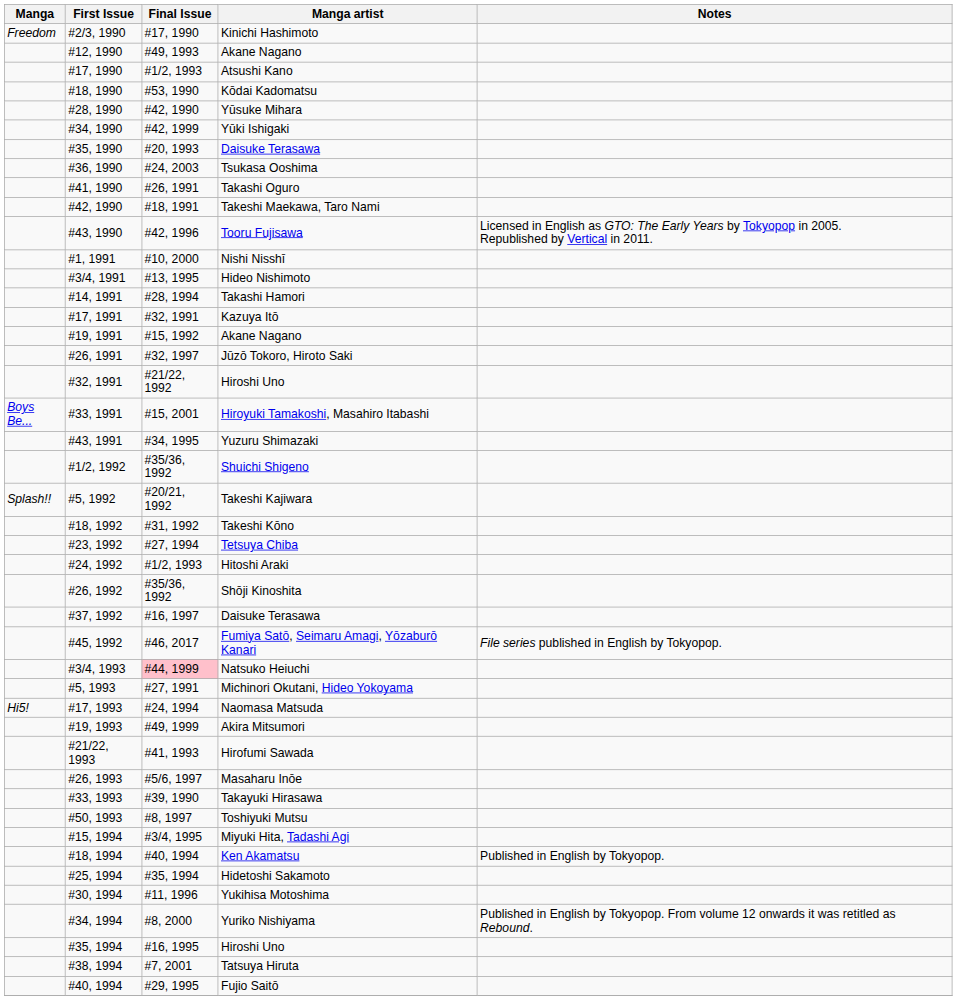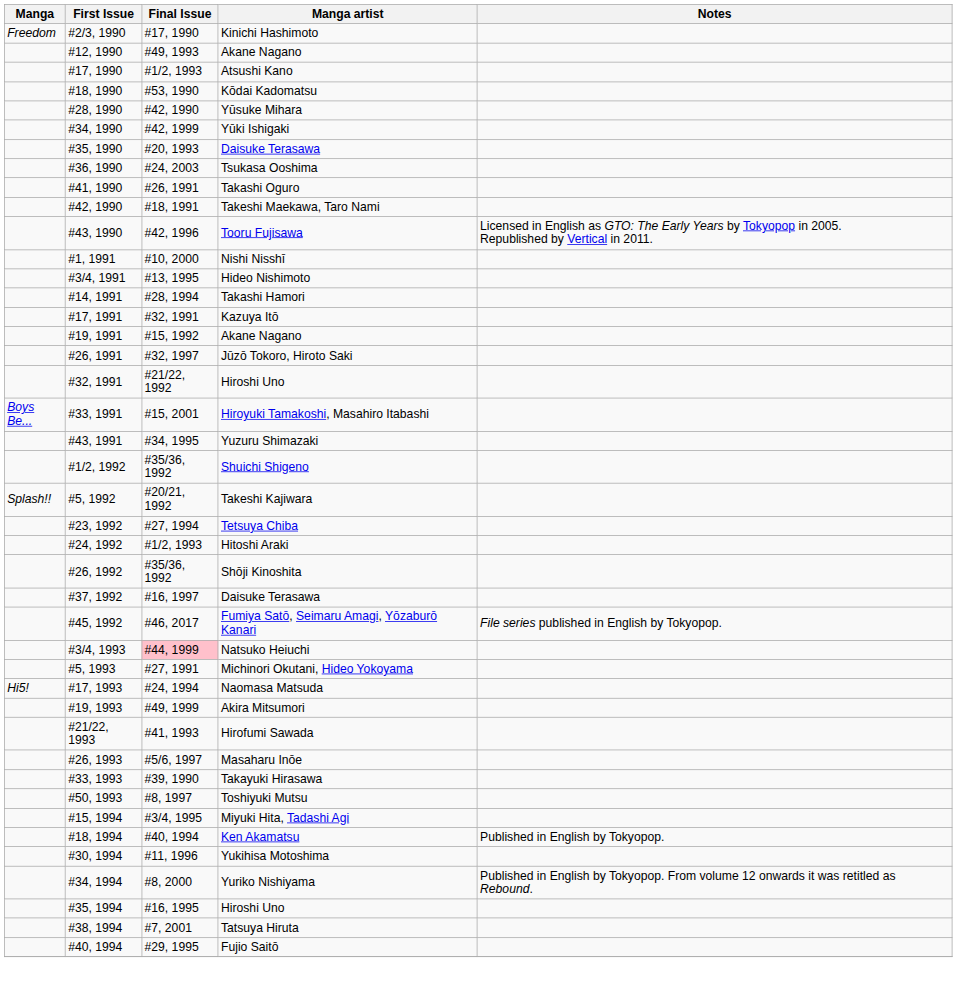- row: #18, 1992 | #31, 1992 | Takeshi Kōno
- row: #25, 1994 | #35, 1994 | Hidetoshi Sakamoto
